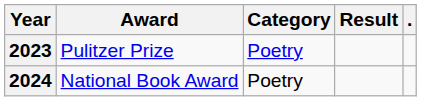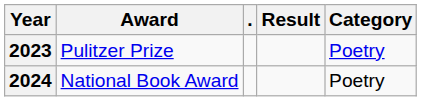columns swapped: Category <-> .
